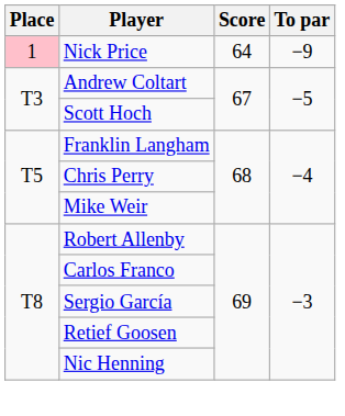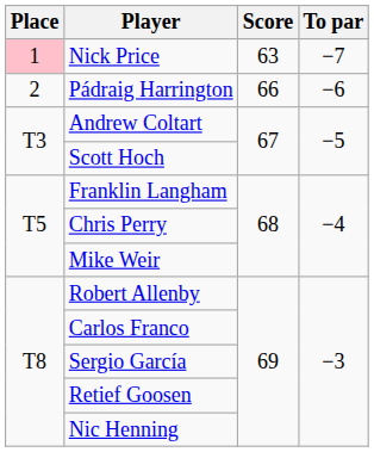Nick Price | Score: 64 -> 63
Nick Price | To par: −9 -> −7
+ row: 2 | Pádraig Harrington | 66 | −6
